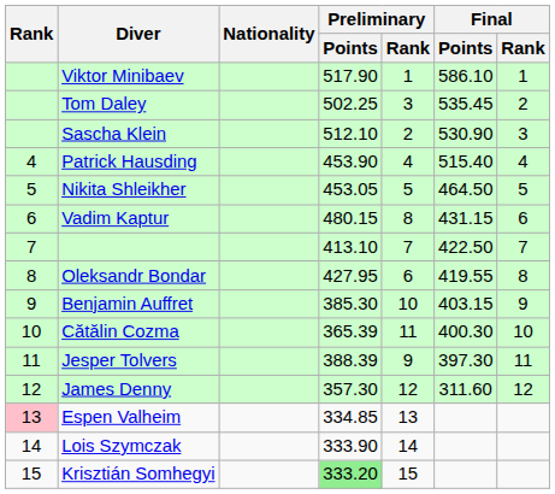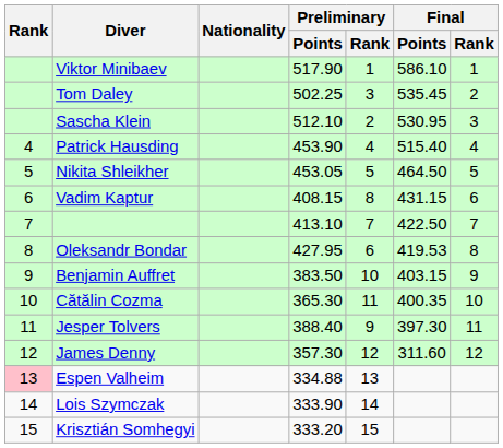Sascha Klein | Final / Points: 530.90 -> 530.95
Vadim Kaptur | Preliminary / Points: 480.15 -> 408.15
Oleksandr Bondar | Final / Points: 419.55 -> 419.53
Benjamin Auffret | Preliminary / Points: 385.30 -> 383.50
Cătălin Cozma | Preliminary / Points: 365.39 -> 365.30
Cătălin Cozma | Final / Points: 400.30 -> 400.35
Jesper Tolvers | Preliminary / Points: 388.39 -> 388.40
Espen Valheim | Preliminary / Points: 334.85 -> 334.88
Krisztián Somhegyi | Preliminary / Points: lightgreen background -> no background
